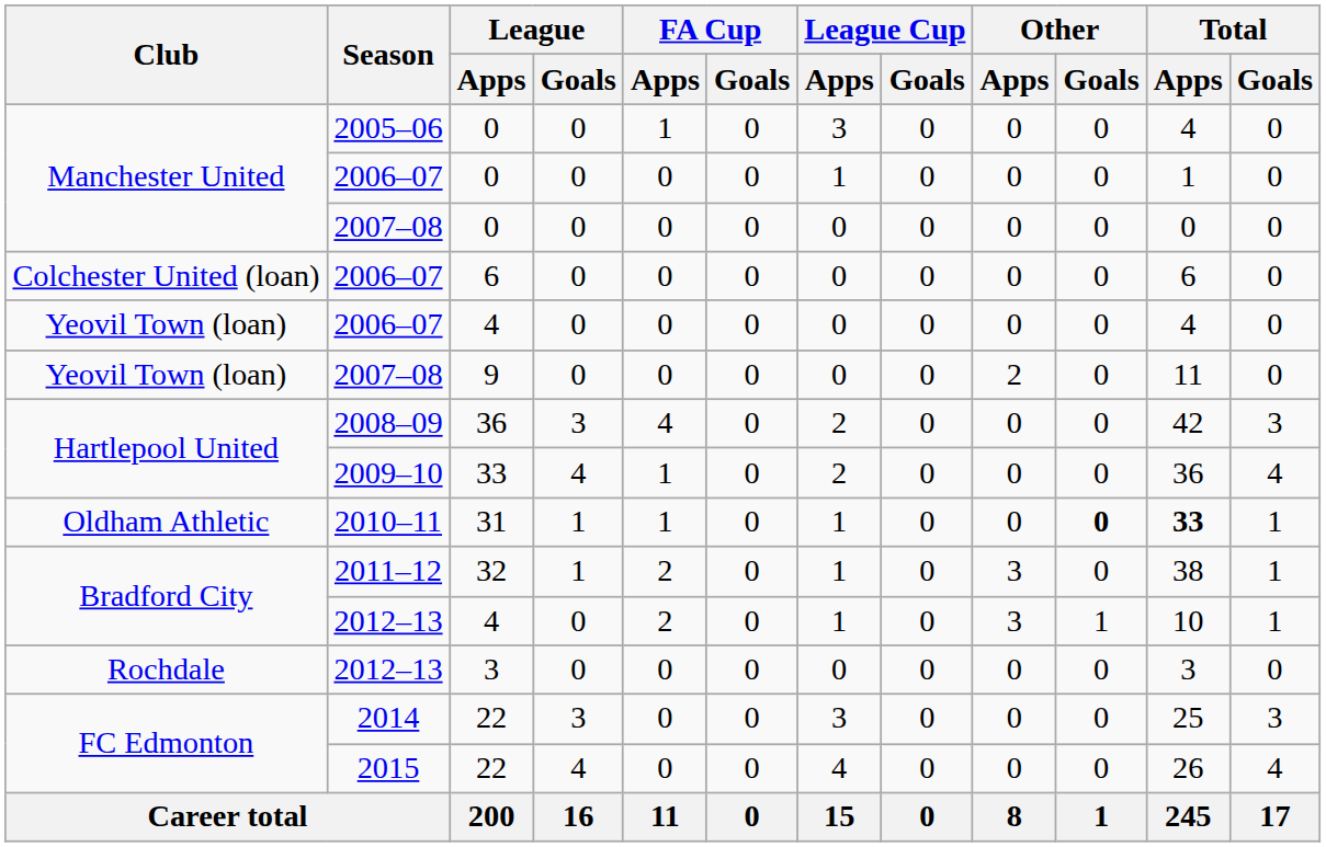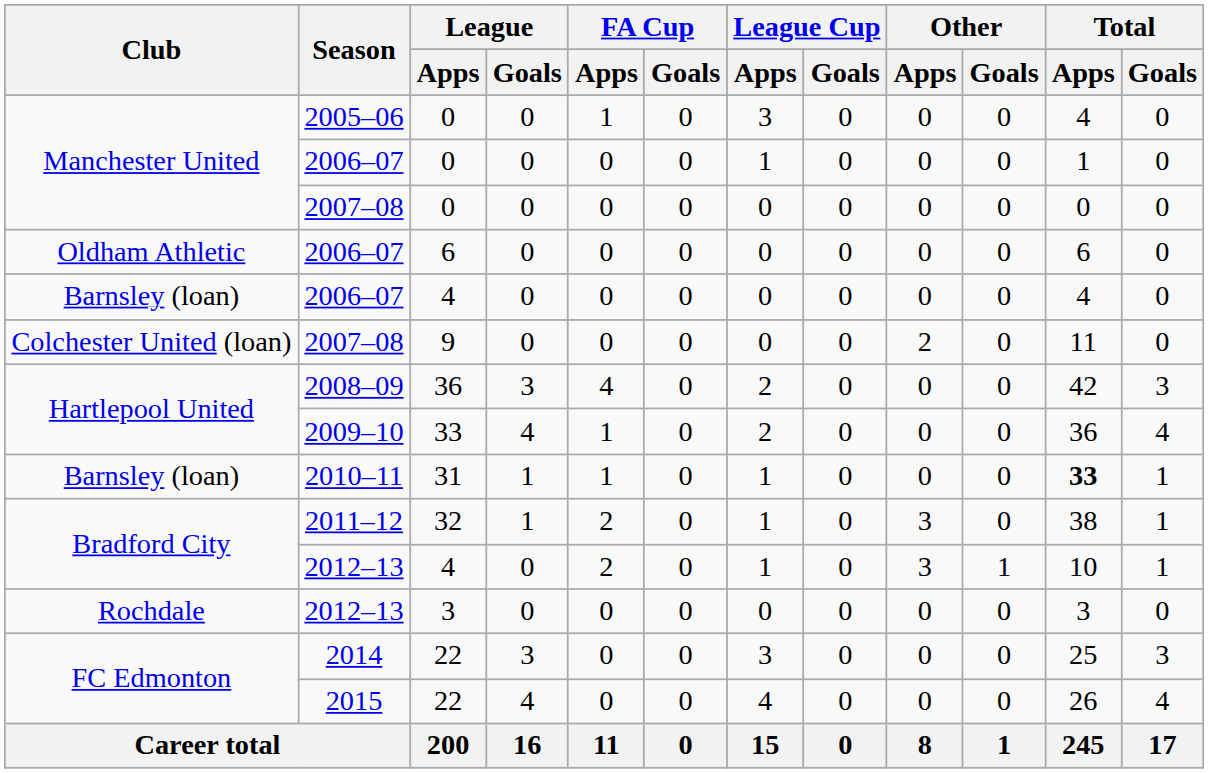2006–07 / 6 | Club: Colchester United (loan) -> Oldham Athletic
2006–07 / 4 | Club: Yeovil Town (loan) -> Barnsley (loan)
2007–08 / 9 | Club: Yeovil Town (loan) -> Colchester United (loan)
2010–11 | Club: Oldham Athletic -> Barnsley (loan)
2010–11 | Other / Goals: bold -> normal
